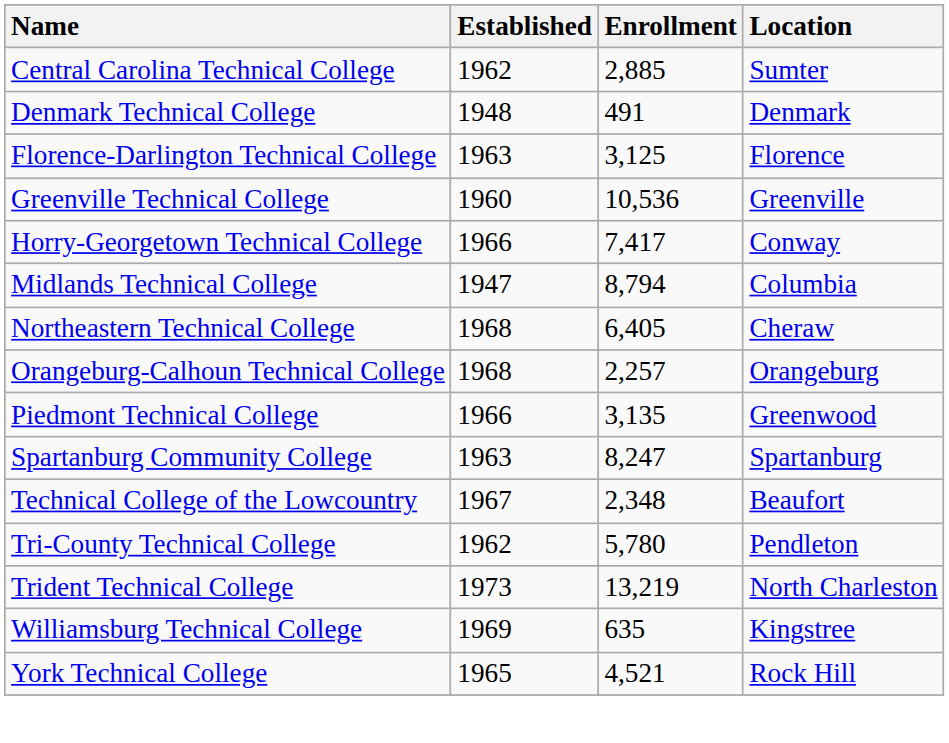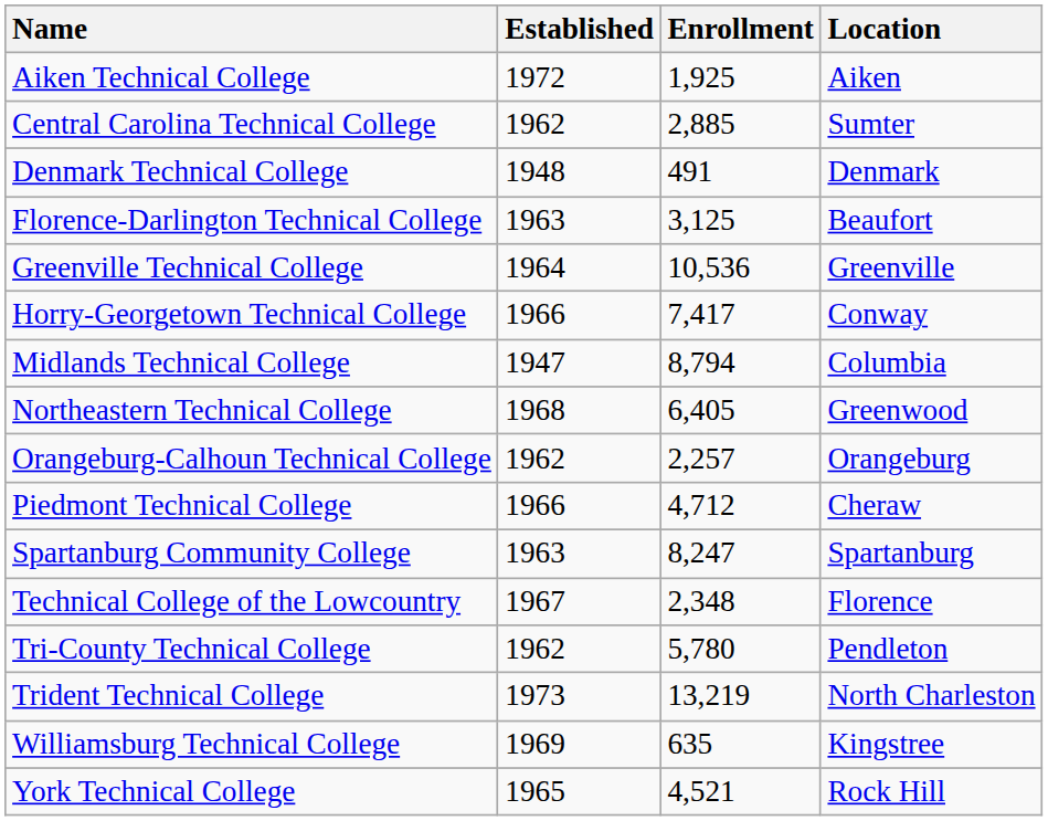+ row: Aiken Technical College | 1972 | 1,925 | Aiken
Florence-Darlington Technical College | Location: Florence -> Beaufort
Greenville Technical College | Established: 1960 -> 1964
Northeastern Technical College | Location: Cheraw -> Greenwood
Orangeburg-Calhoun Technical College | Established: 1968 -> 1962
Piedmont Technical College | Enrollment: 3,135 -> 4,712
Piedmont Technical College | Location: Greenwood -> Cheraw
Technical College of the Lowcountry | Location: Beaufort -> Florence
